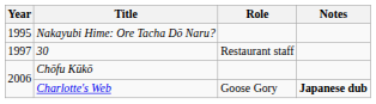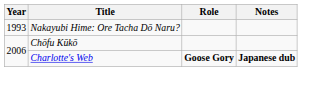Nakayubi Hime: Ore Tacha Dō Naru? | Year: 1995 -> 1993
- row: 1997 | 30 | Restaurant staff
Charlotte's Web | Role: normal -> bold
